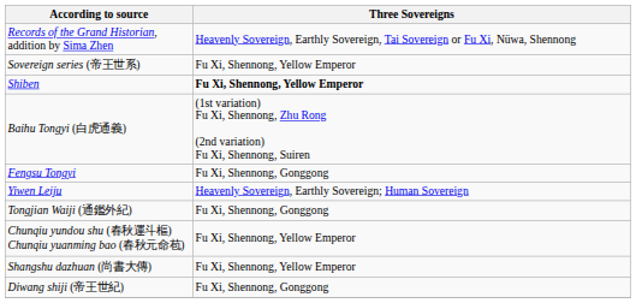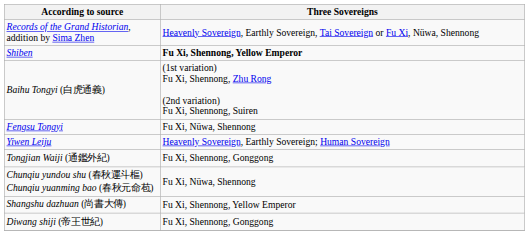- row: Sovereign series (帝王世系) | Fu Xi, Shennong, Yellow Emperor
Fengsu Tongyi | Three Sovereigns: Fu Xi, Shennong, Gonggong -> Fu Xi, Nüwa, Shennong
Chunqiu yundou shu (春秋運斗樞) Chunqiu yuanming bao (春秋元命苞) | Three Sovereigns: Fu Xi, Shennong, Yellow Emperor -> Fu Xi, Nüwa, Shennong
